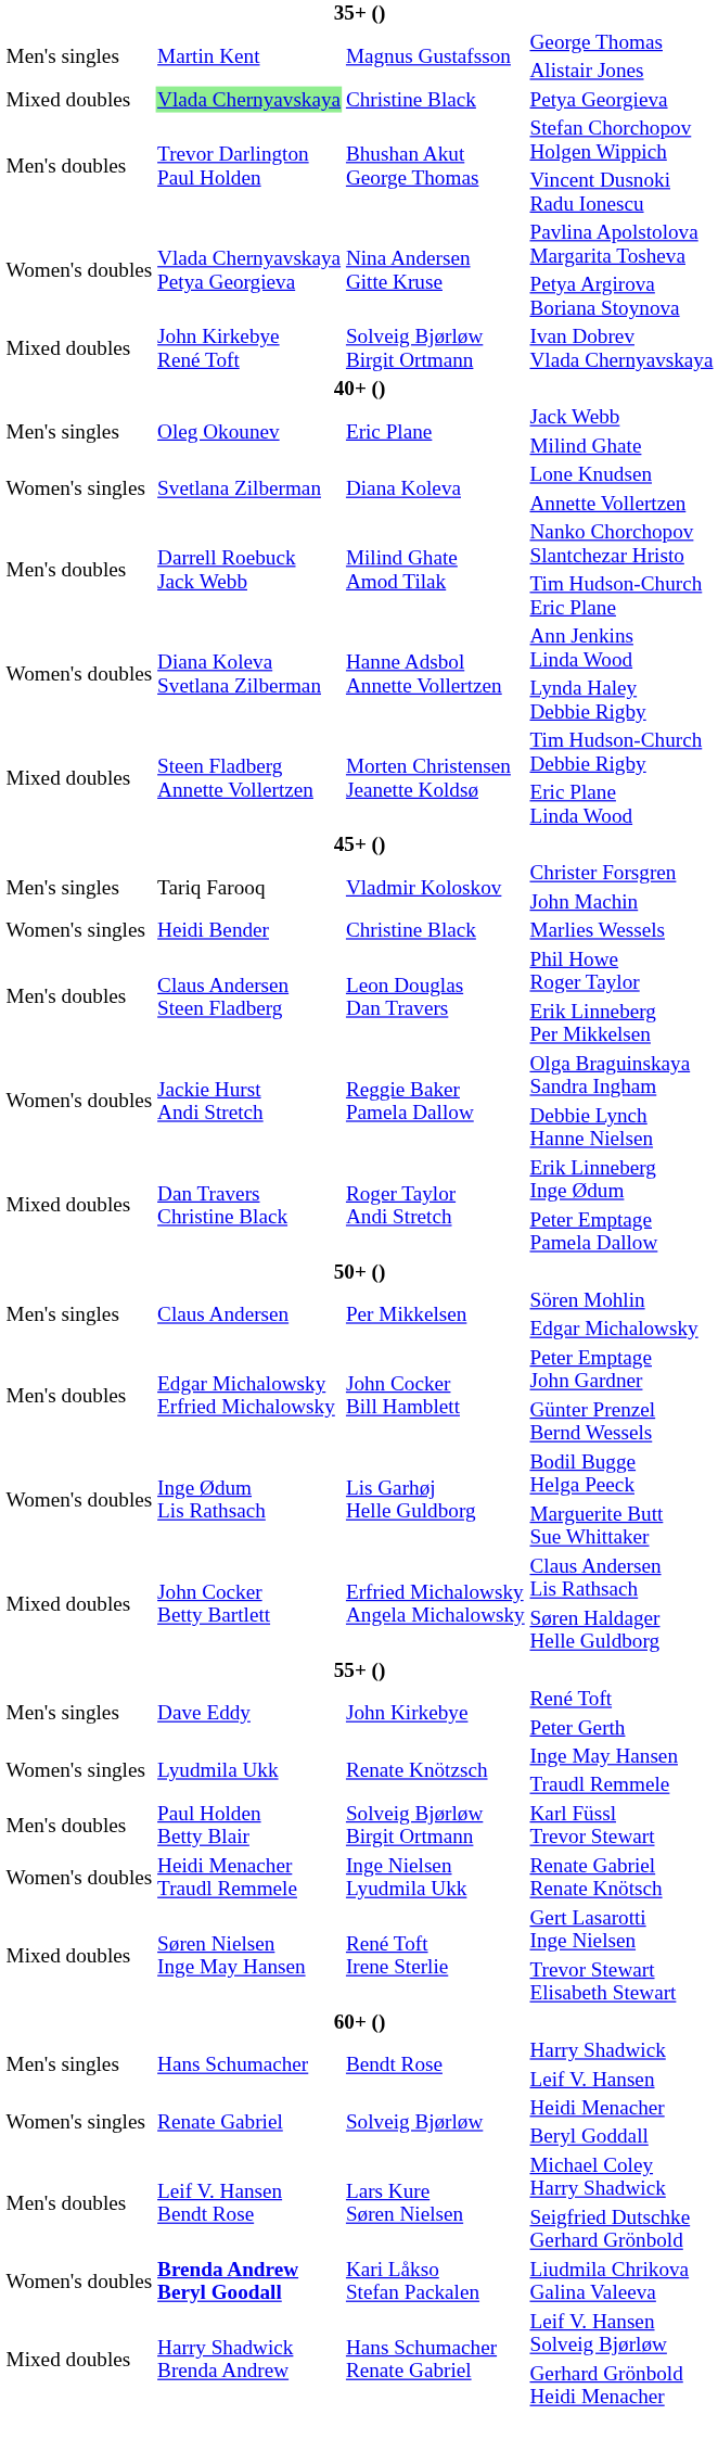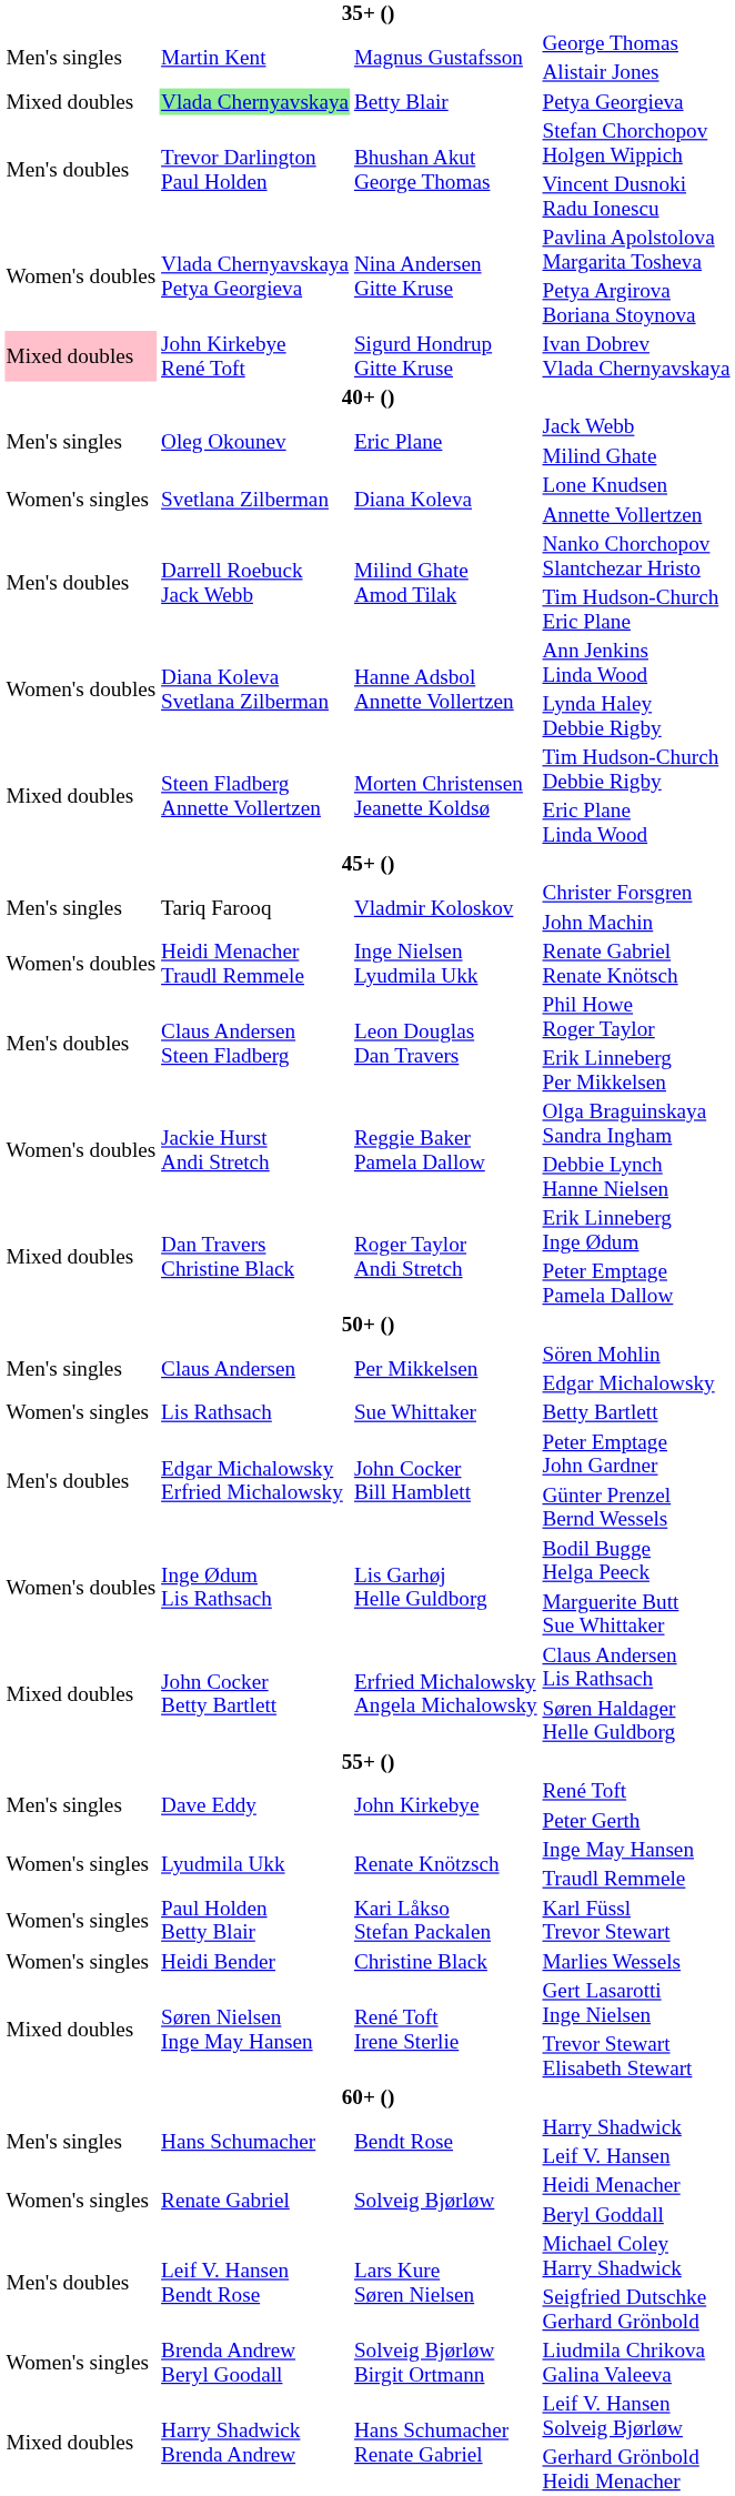Petya Georgieva | column 3: Christine Black -> Betty Blair
Ivan Dobrev Vlada Chernyavskaya | column 1: no background -> pink background
Ivan Dobrev Vlada Chernyavskaya | column 3: Solveig Bjørløw Birgit Ortmann -> Sigurd Hondrup Gitte Kruse
rows swapped: Marlies Wessels <-> Renate Gabriel Renate Knötsch
+ row: Women's singles | Lis Rathsach | Sue Whittaker | Betty Bartlett
Karl Füssl Trevor Stewart | column 1: Men's doubles -> Women's singles
Karl Füssl Trevor Stewart | column 3: Solveig Bjørløw Birgit Ortmann -> Kari Låkso Stefan Packalen
Liudmila Chrikova Galina Valeeva | column 1: Women's doubles -> Women's singles
Liudmila Chrikova Galina Valeeva | column 2: bold -> normal
Liudmila Chrikova Galina Valeeva | column 3: Kari Låkso Stefan Packalen -> Solveig Bjørløw Birgit Ortmann
